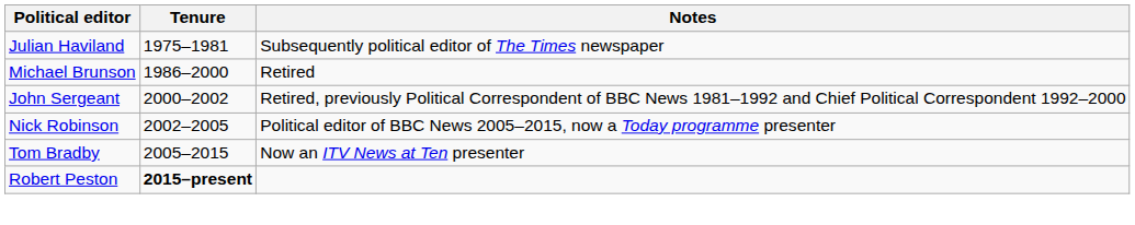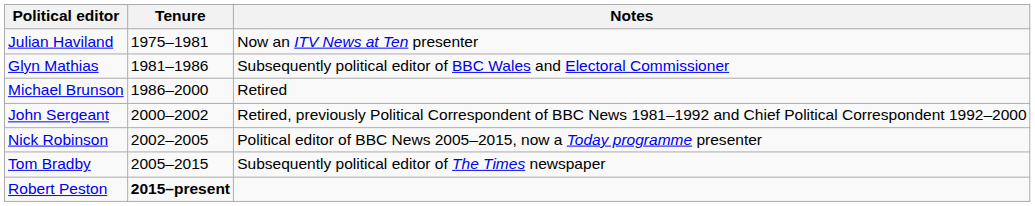Julian Haviland | Notes: Subsequently political editor of The Times newspaper -> Now an ITV News at Ten presenter
+ row: Glyn Mathias | 1981–1986 | Subsequently political editor of BBC Wales and Electoral Commissioner
Tom Bradby | Notes: Now an ITV News at Ten presenter -> Subsequently political editor of The Times newspaper
